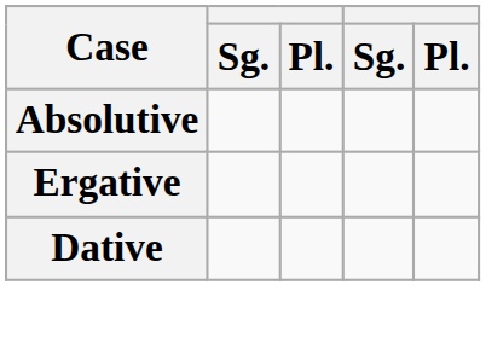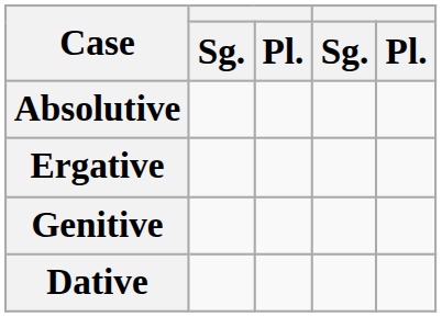+ row: Genitive
